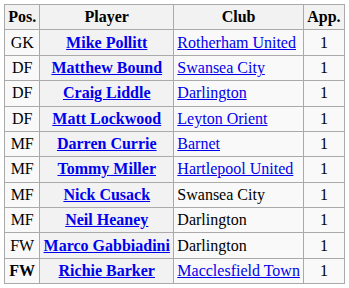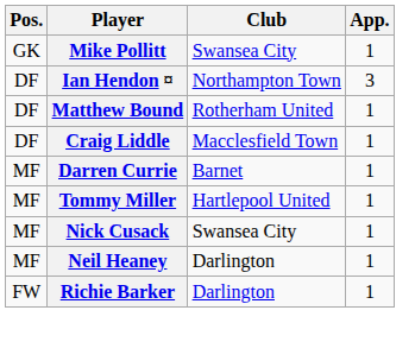Mike Pollitt | Club: Rotherham United -> Swansea City
+ row: DF | Ian Hendon ¤ | Northampton Town | 3
Matthew Bound | Club: Swansea City -> Rotherham United
Craig Liddle | Club: Darlington -> Macclesfield Town
- row: DF | Matt Lockwood | Leyton Orient | 1
- row: FW | Marco Gabbiadini | Darlington | 1
Richie Barker | Pos.: bold -> normal
Richie Barker | Club: Macclesfield Town -> Darlington
